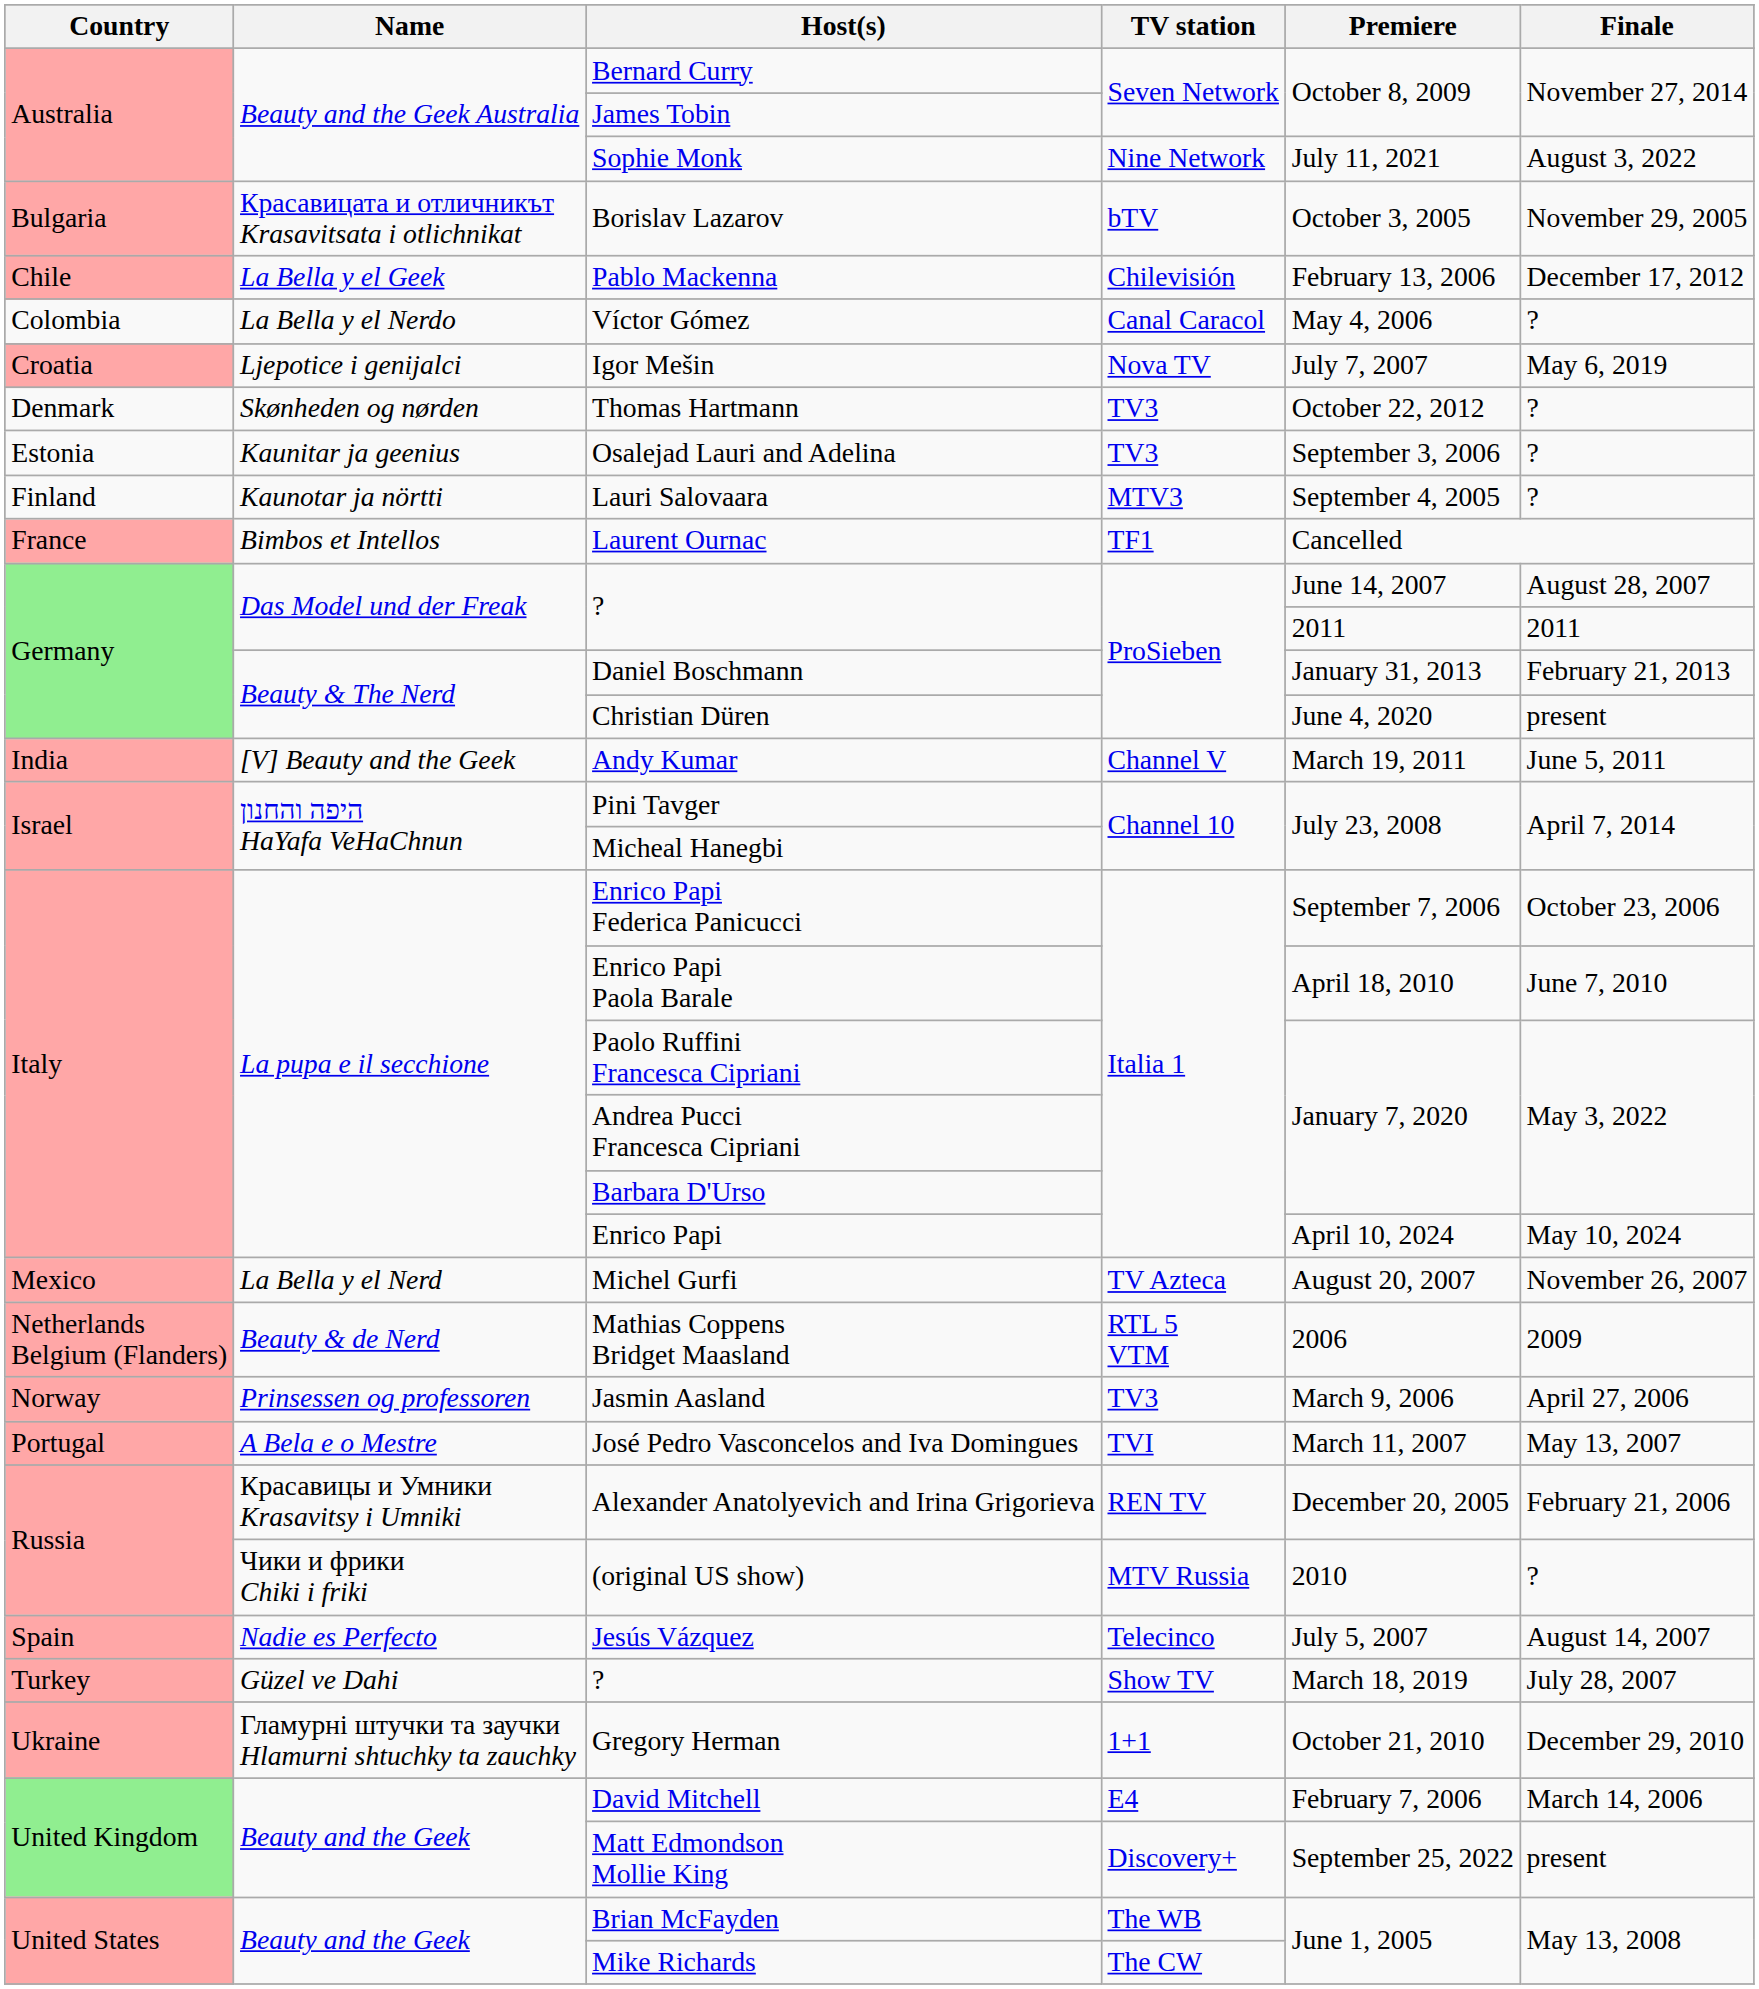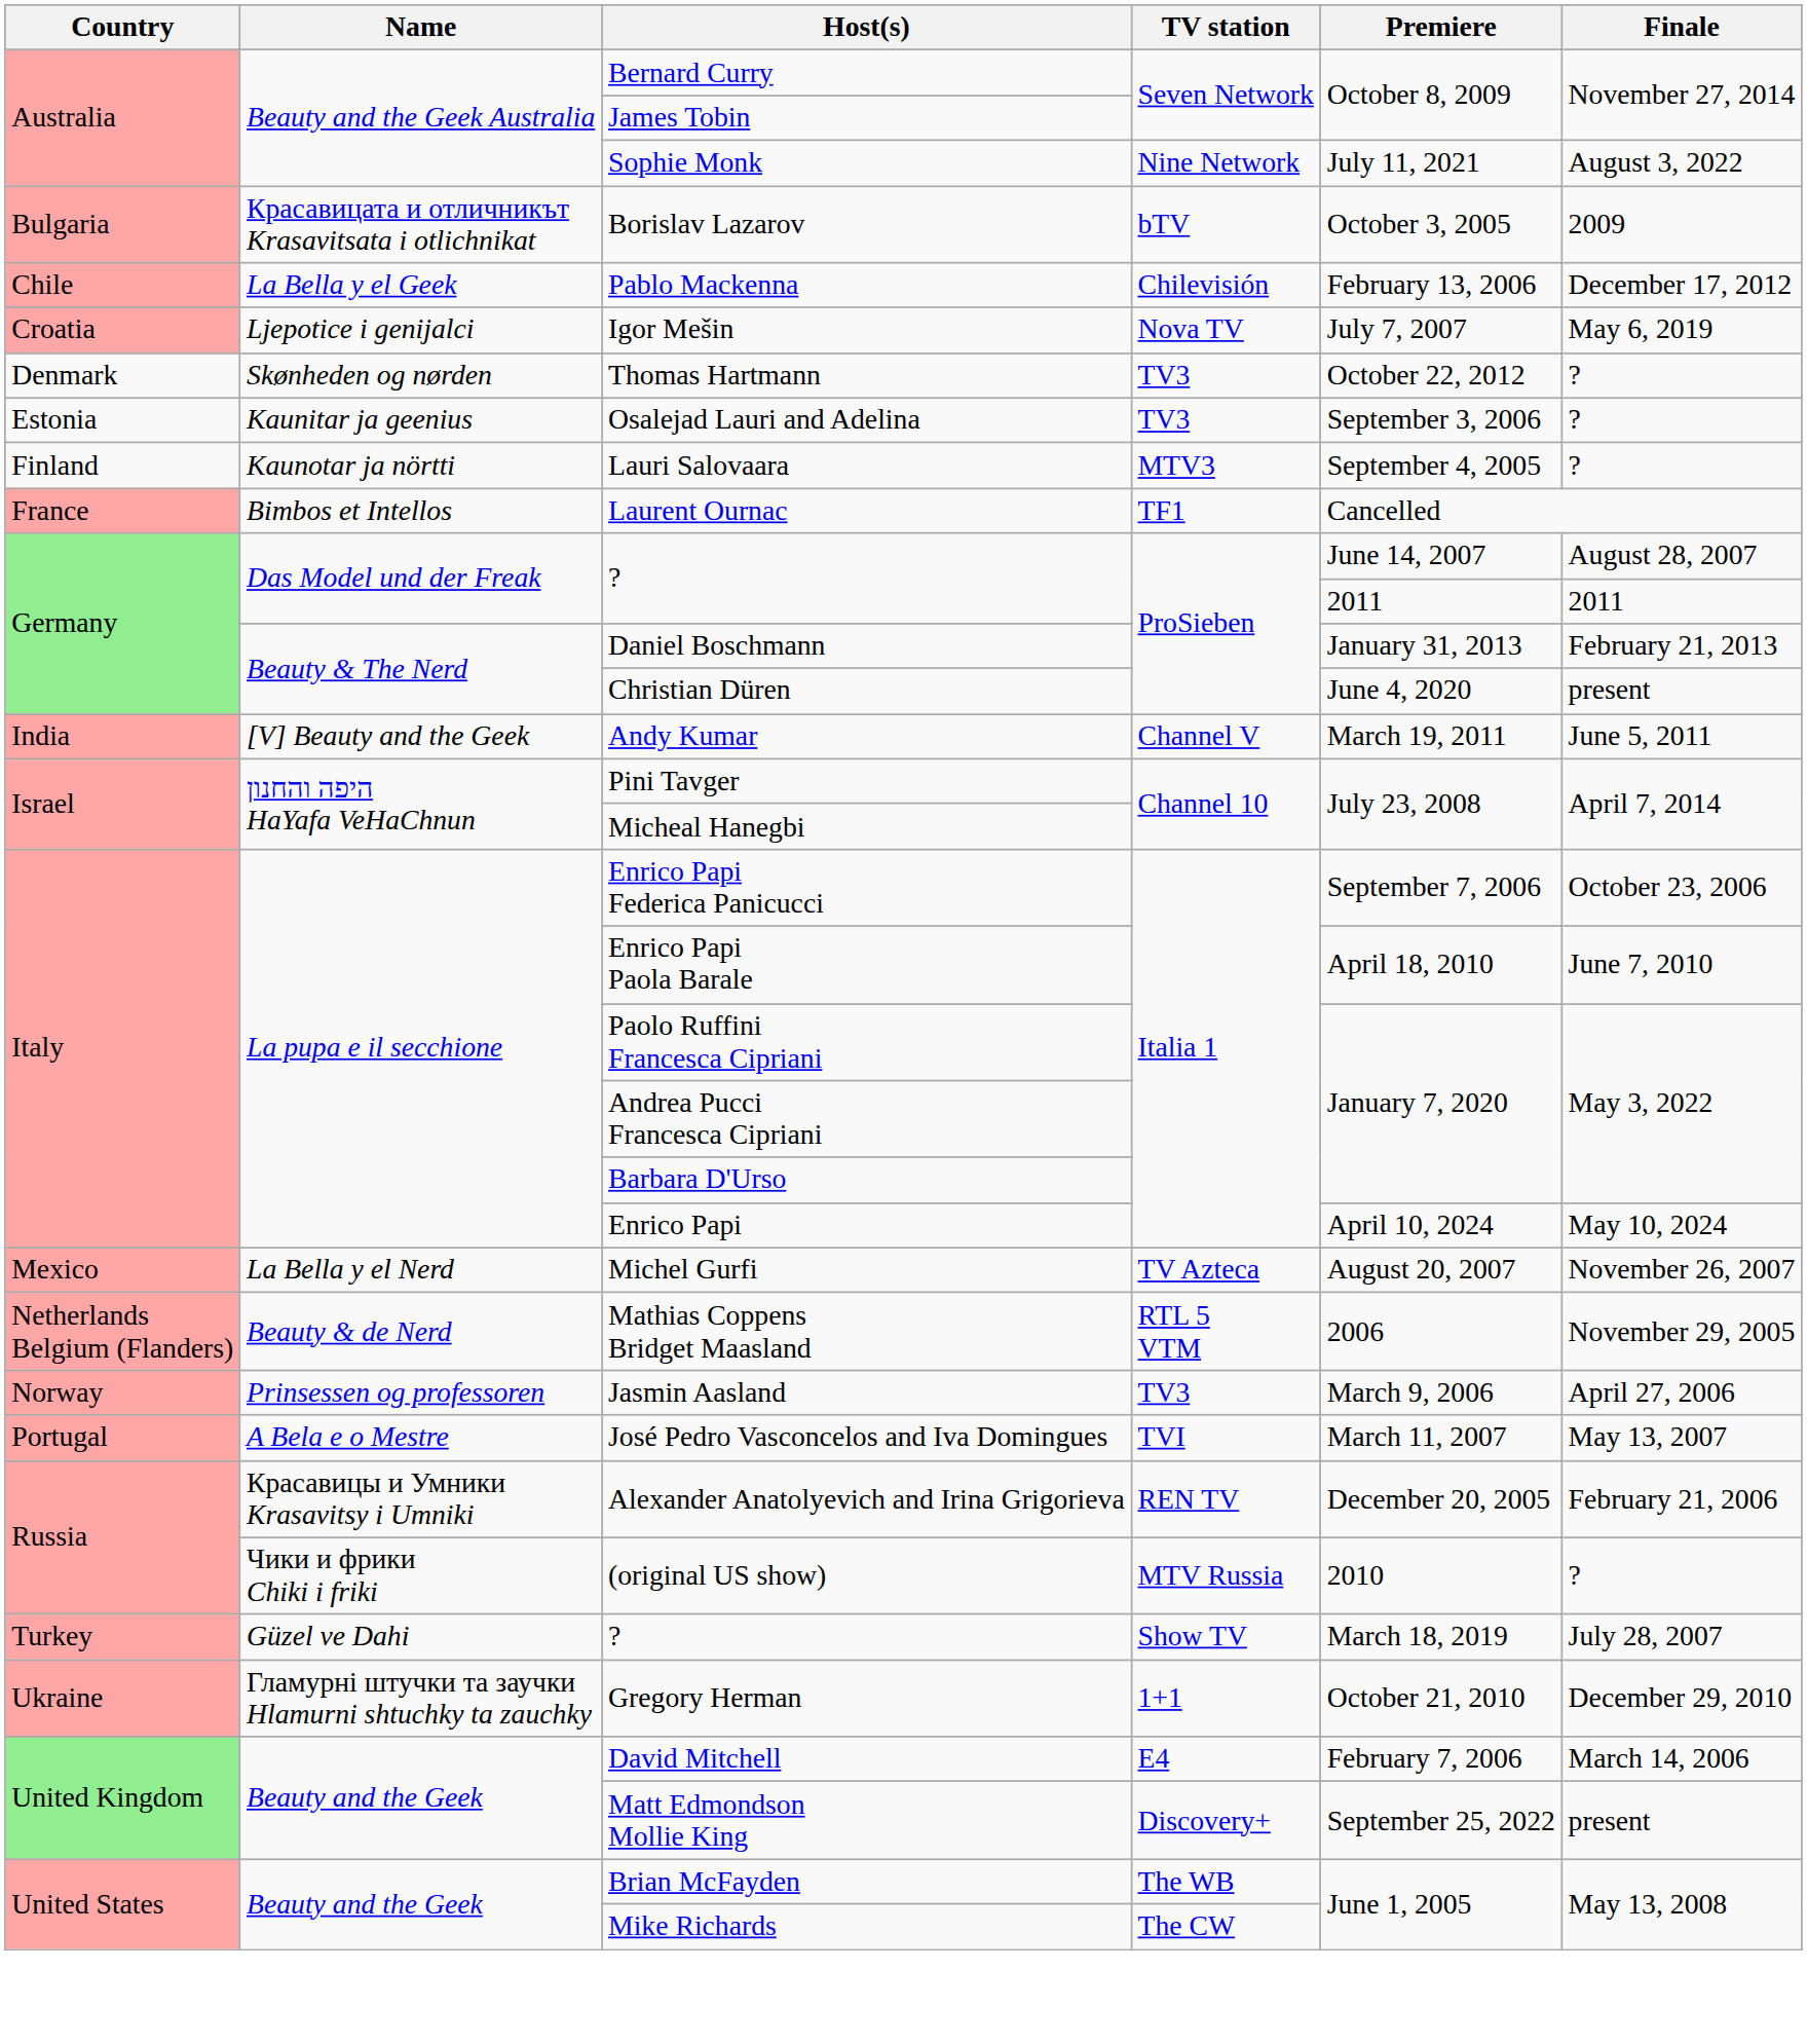Borislav Lazarov | Finale: November 29, 2005 -> 2009
- row: Colombia | La Bella y el Nerdo | Víctor Gómez | Canal Caracol | May 4, 2006 | ?
Mathias Coppens Bridget Maasland | Finale: 2009 -> November 29, 2005
- row: Spain | Nadie es Perfecto | Jesús Vázquez | Telecinco | July 5, 2007 | August 14, 2007
